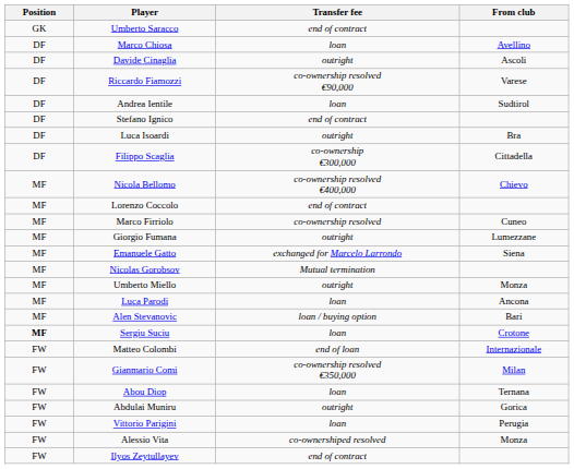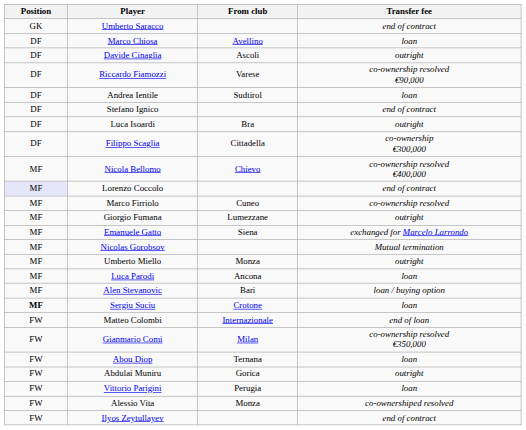columns swapped: From club <-> Transfer fee
Lorenzo Coccolo | Position: no background -> lavender background
